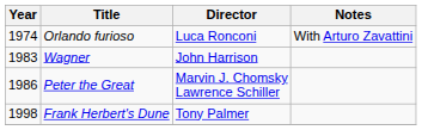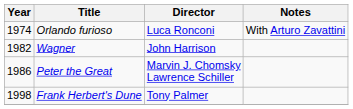Wagner | Year: 1983 -> 1982
